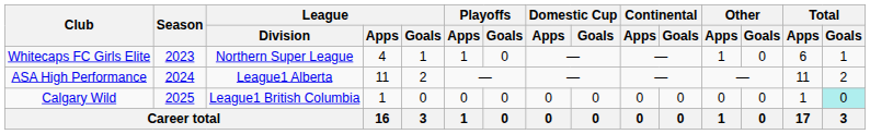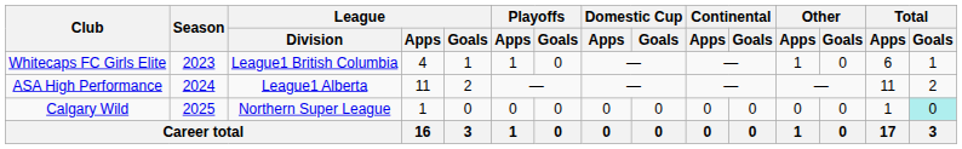Whitecaps FC Girls Elite | League / Division: Northern Super League -> League1 British Columbia
Calgary Wild | League / Division: League1 British Columbia -> Northern Super League
